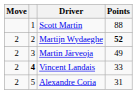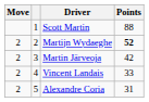Martin Järveoja | Points: 49 -> 42
Vincent Landais | column 2: bold -> normal
